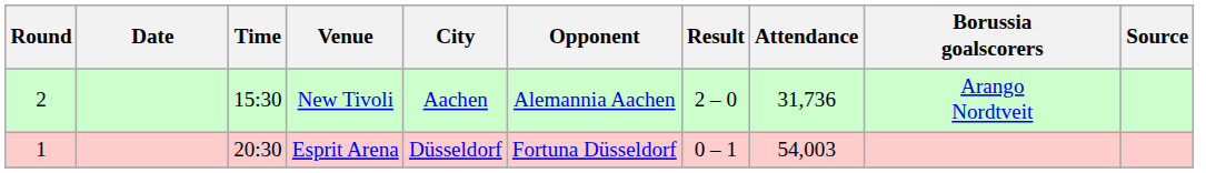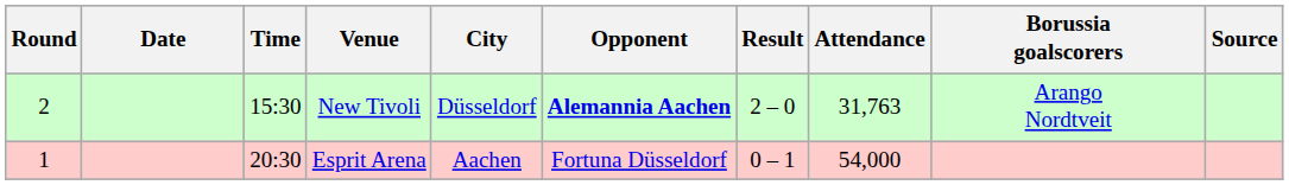New Tivoli | City: Aachen -> Düsseldorf
New Tivoli | Opponent: normal -> bold
New Tivoli | Attendance: 31,736 -> 31,763
Esprit Arena | City: Düsseldorf -> Aachen
Esprit Arena | Attendance: 54,003 -> 54,000
